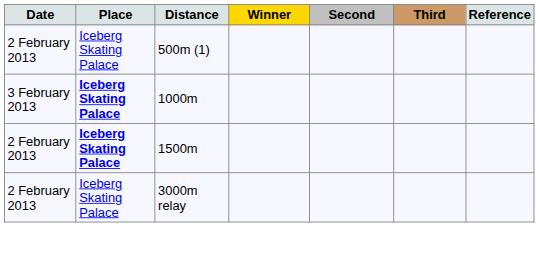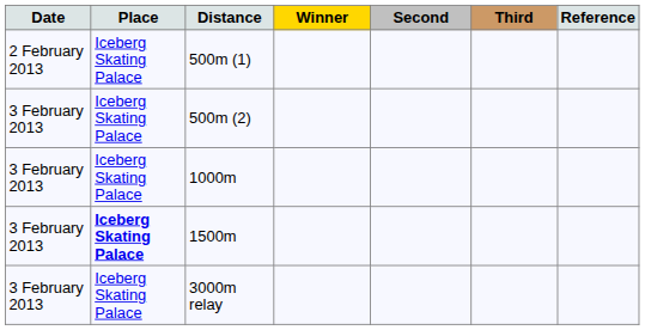+ row: 3 February 2013 | Iceberg Skating Palace | 500m (2)
1000m | Place: bold -> normal
1500m | Date: 2 February 2013 -> 3 February 2013
3000m relay | Date: 2 February 2013 -> 3 February 2013
